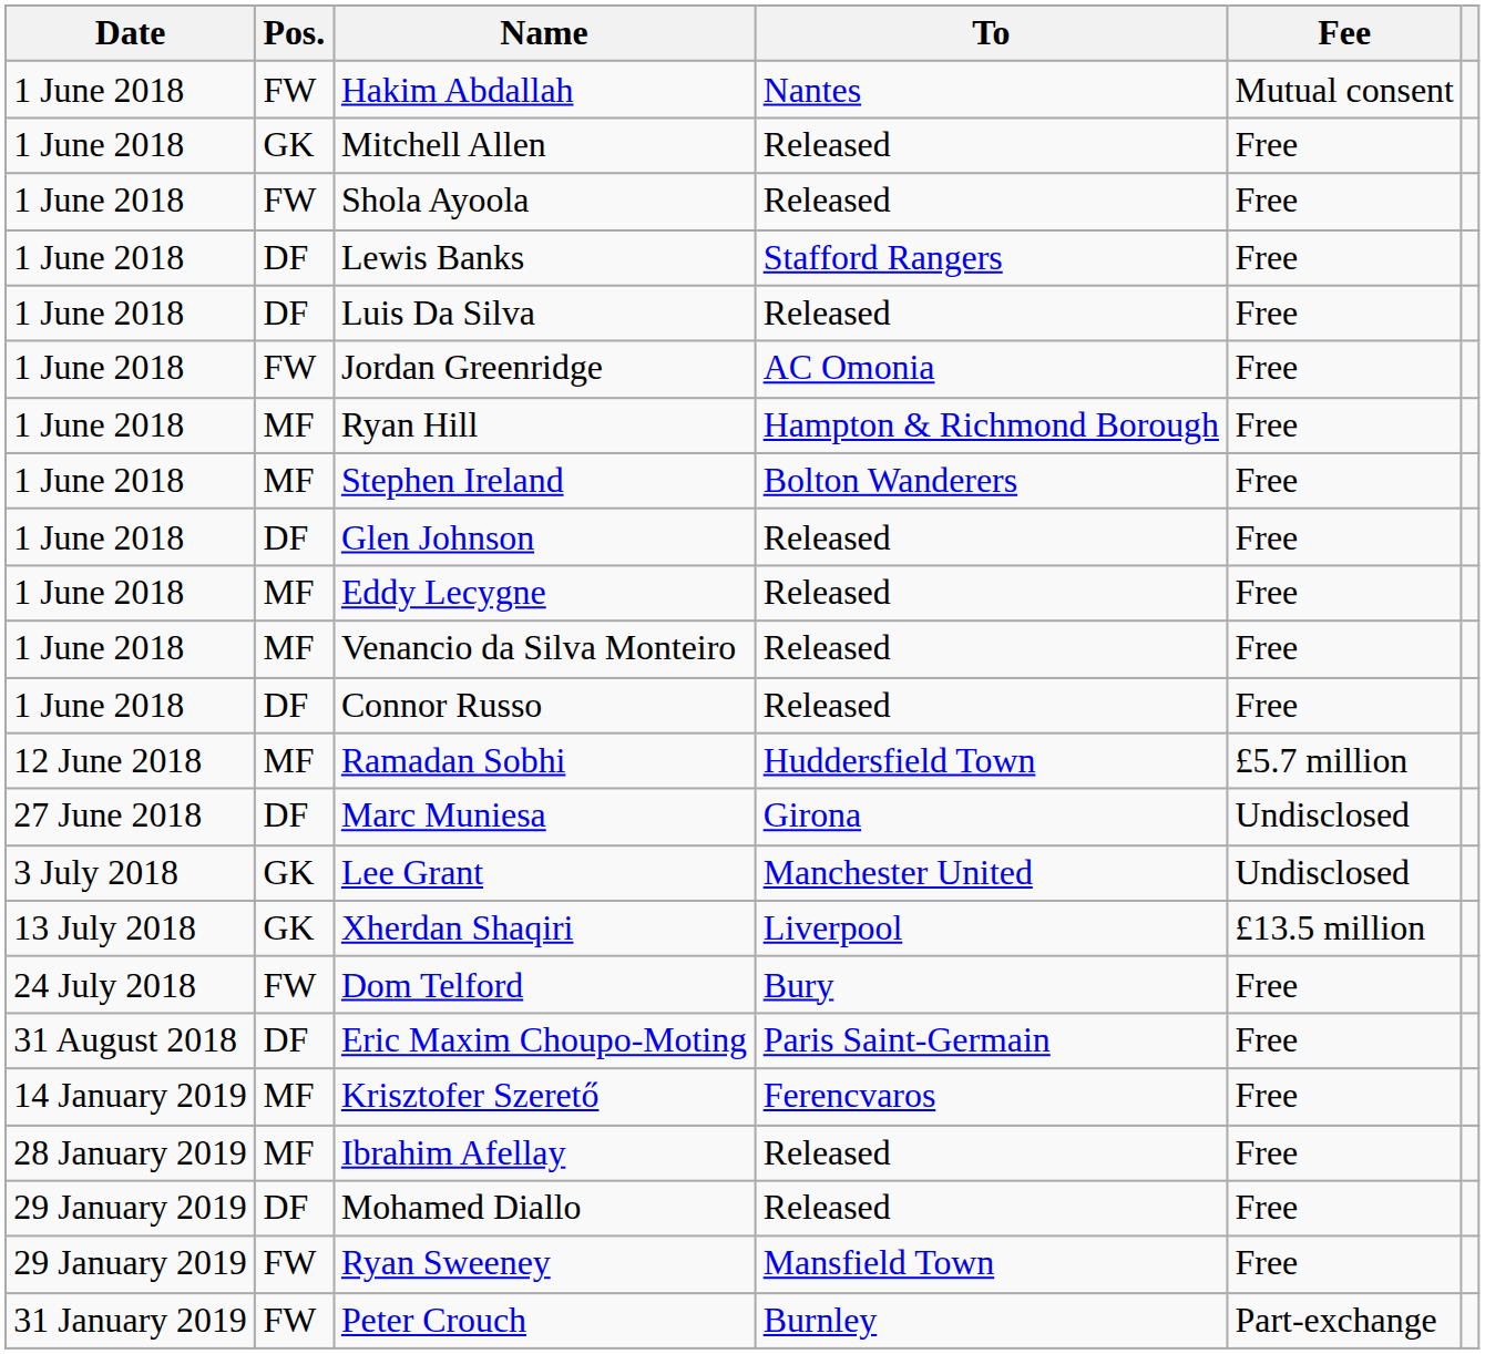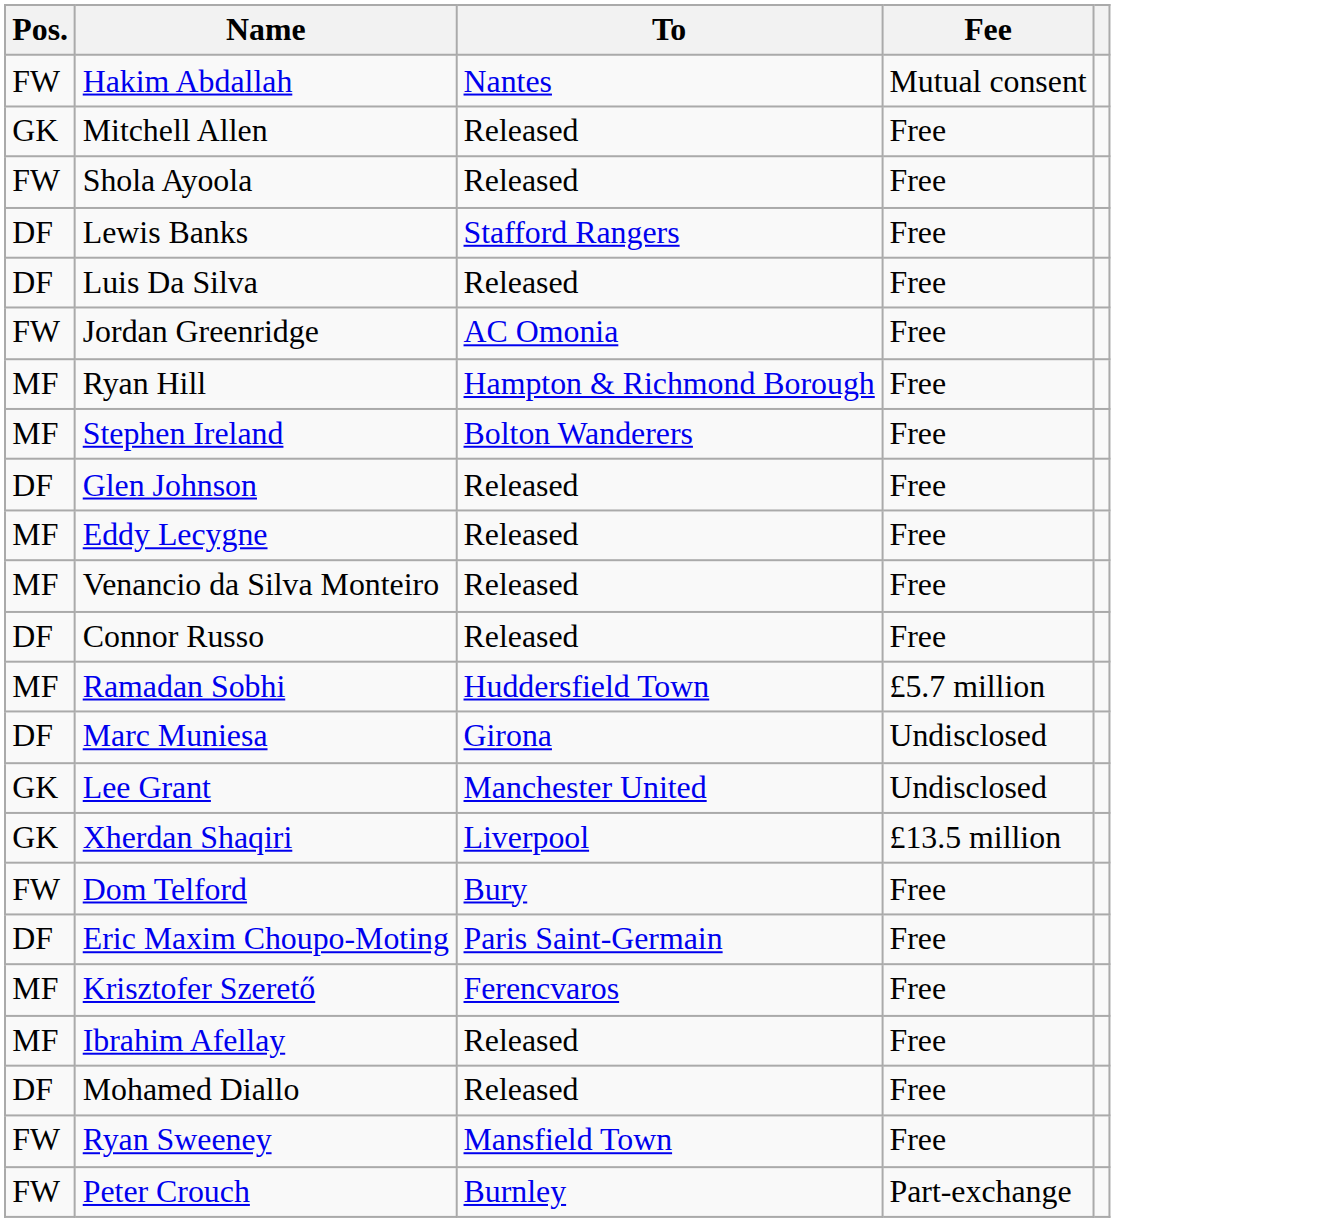- column: Date | 1 June 2018 | 1 June 2018 | 1 June 2018 | 1 June 2018 | 1 June 2018 | 1 June 2018 | 1 June 2018 | 1 June 2018 | 1 June 2018 | 1 June 2018 | 1 June 2018 | 1 June 2018 | 12 June 2018 | 27 June 2018 | 3 July 2018 | 13 July 2018 | 24 July 2018 | 31 August 2018 | 14 January 2019 | 28 January 2019 | 29 January 2019 | 29 January 2019 | 31 January 2019
